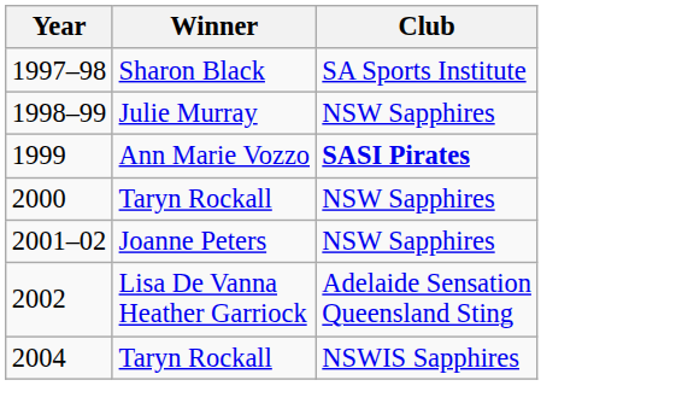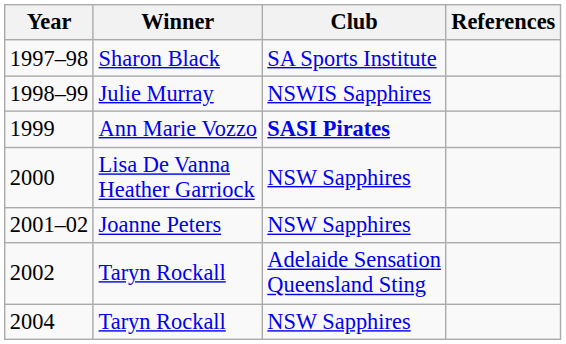+ column: References
1998–99 | Club: NSW Sapphires -> NSWIS Sapphires
2000 | Winner: Taryn Rockall -> Lisa De Vanna Heather Garriock
2002 | Winner: Lisa De Vanna Heather Garriock -> Taryn Rockall
2004 | Club: NSWIS Sapphires -> NSW Sapphires
